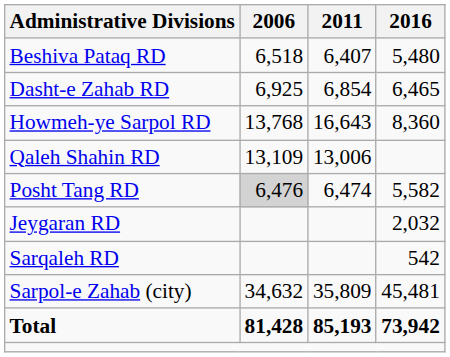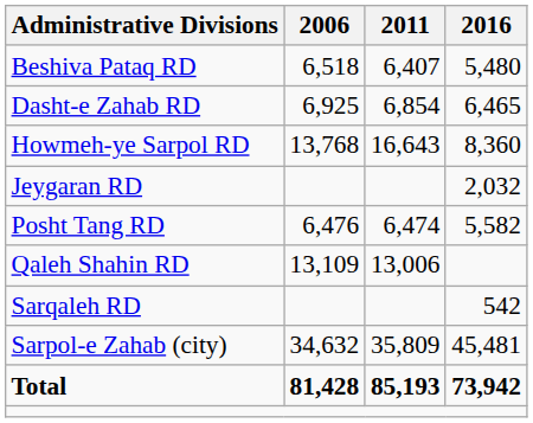rows swapped: Jeygaran RD <-> Qaleh Shahin RD
Posht Tang RD | 2006: lightgrey background -> no background
